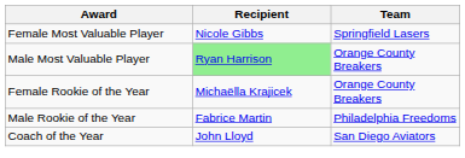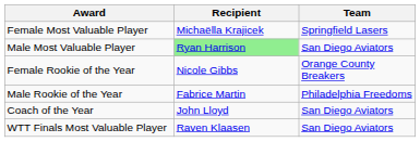Female Most Valuable Player | Recipient: Nicole Gibbs -> Michaëlla Krajicek
Male Most Valuable Player | Team: Orange County Breakers -> San Diego Aviators
Female Rookie of the Year | Recipient: Michaëlla Krajicek -> Nicole Gibbs
+ row: WTT Finals Most Valuable Player | Raven Klaasen | San Diego Aviators
